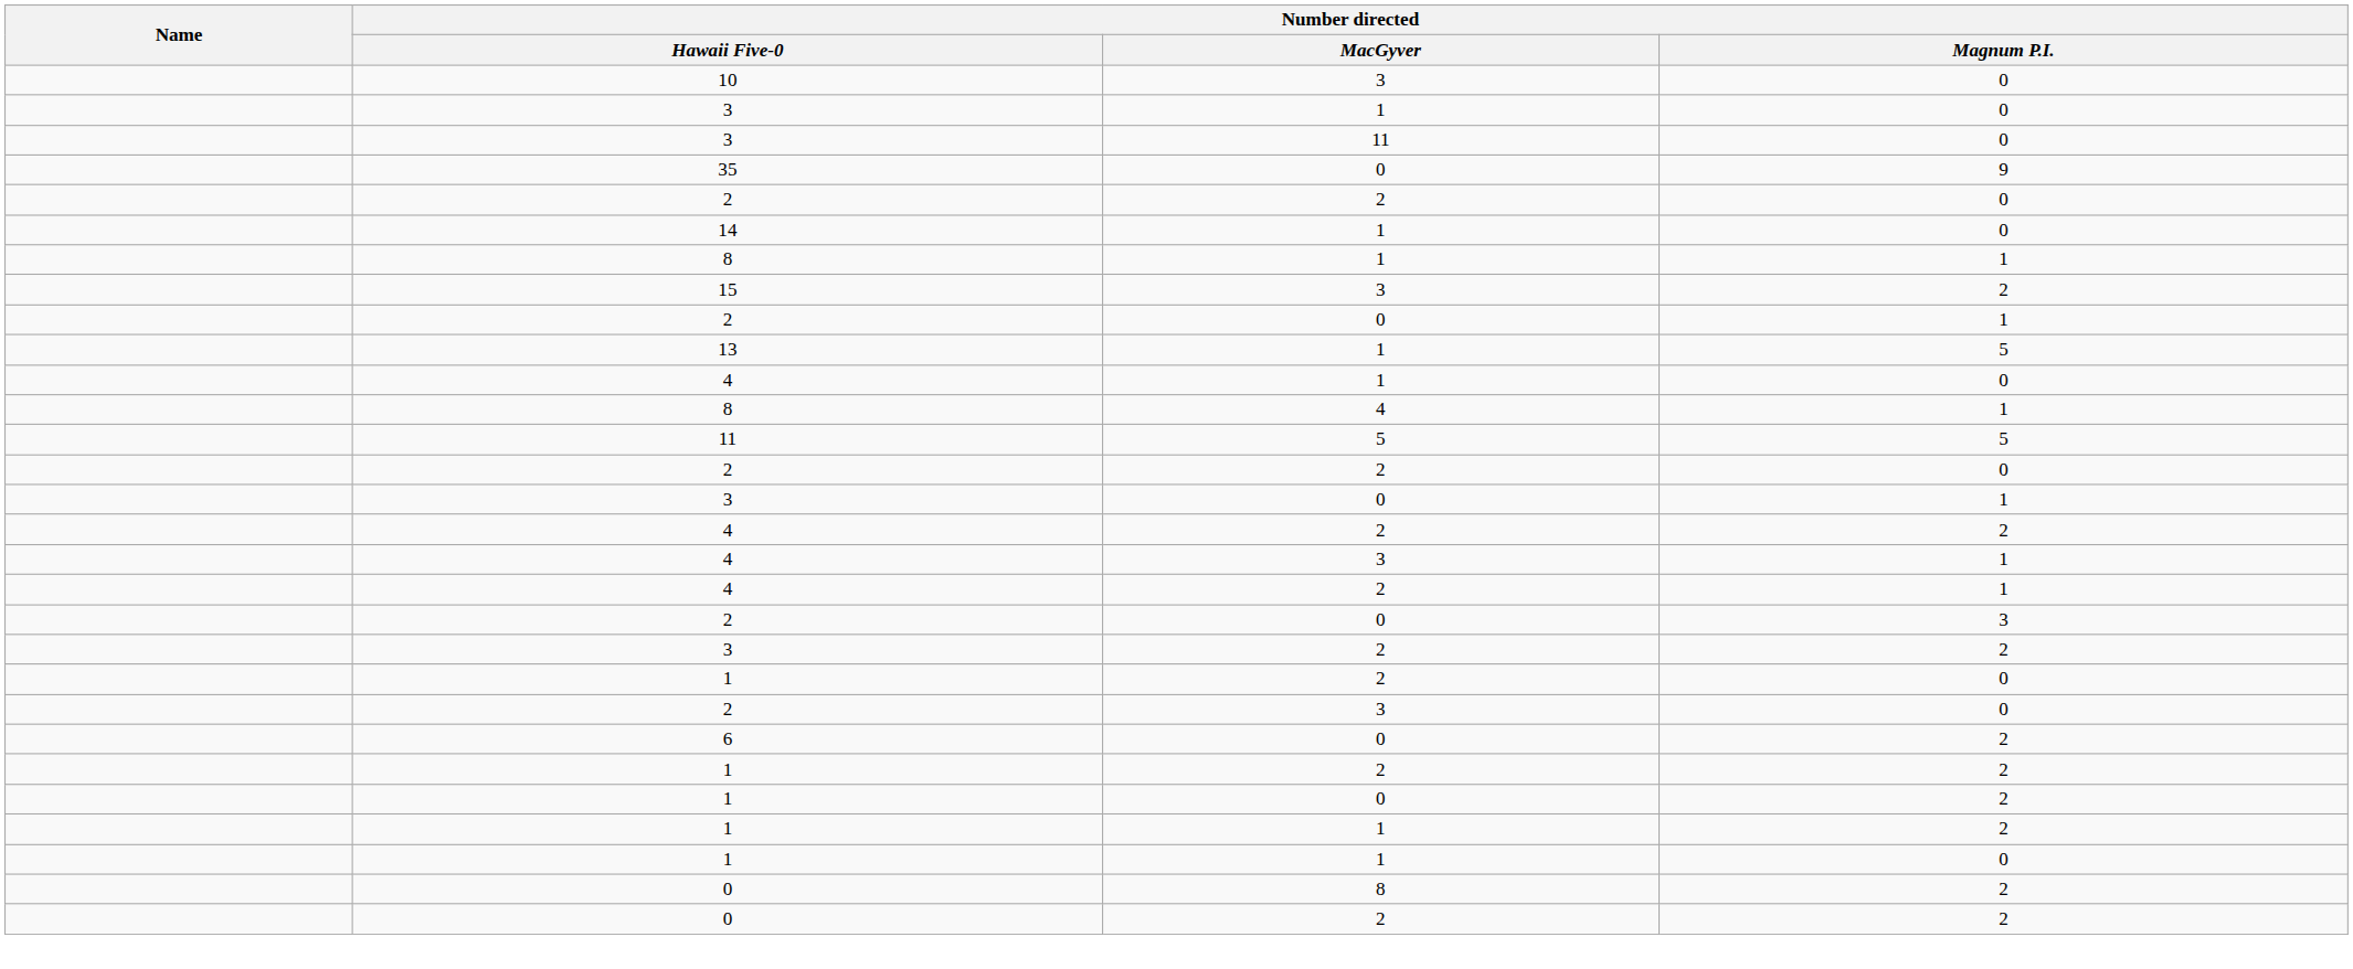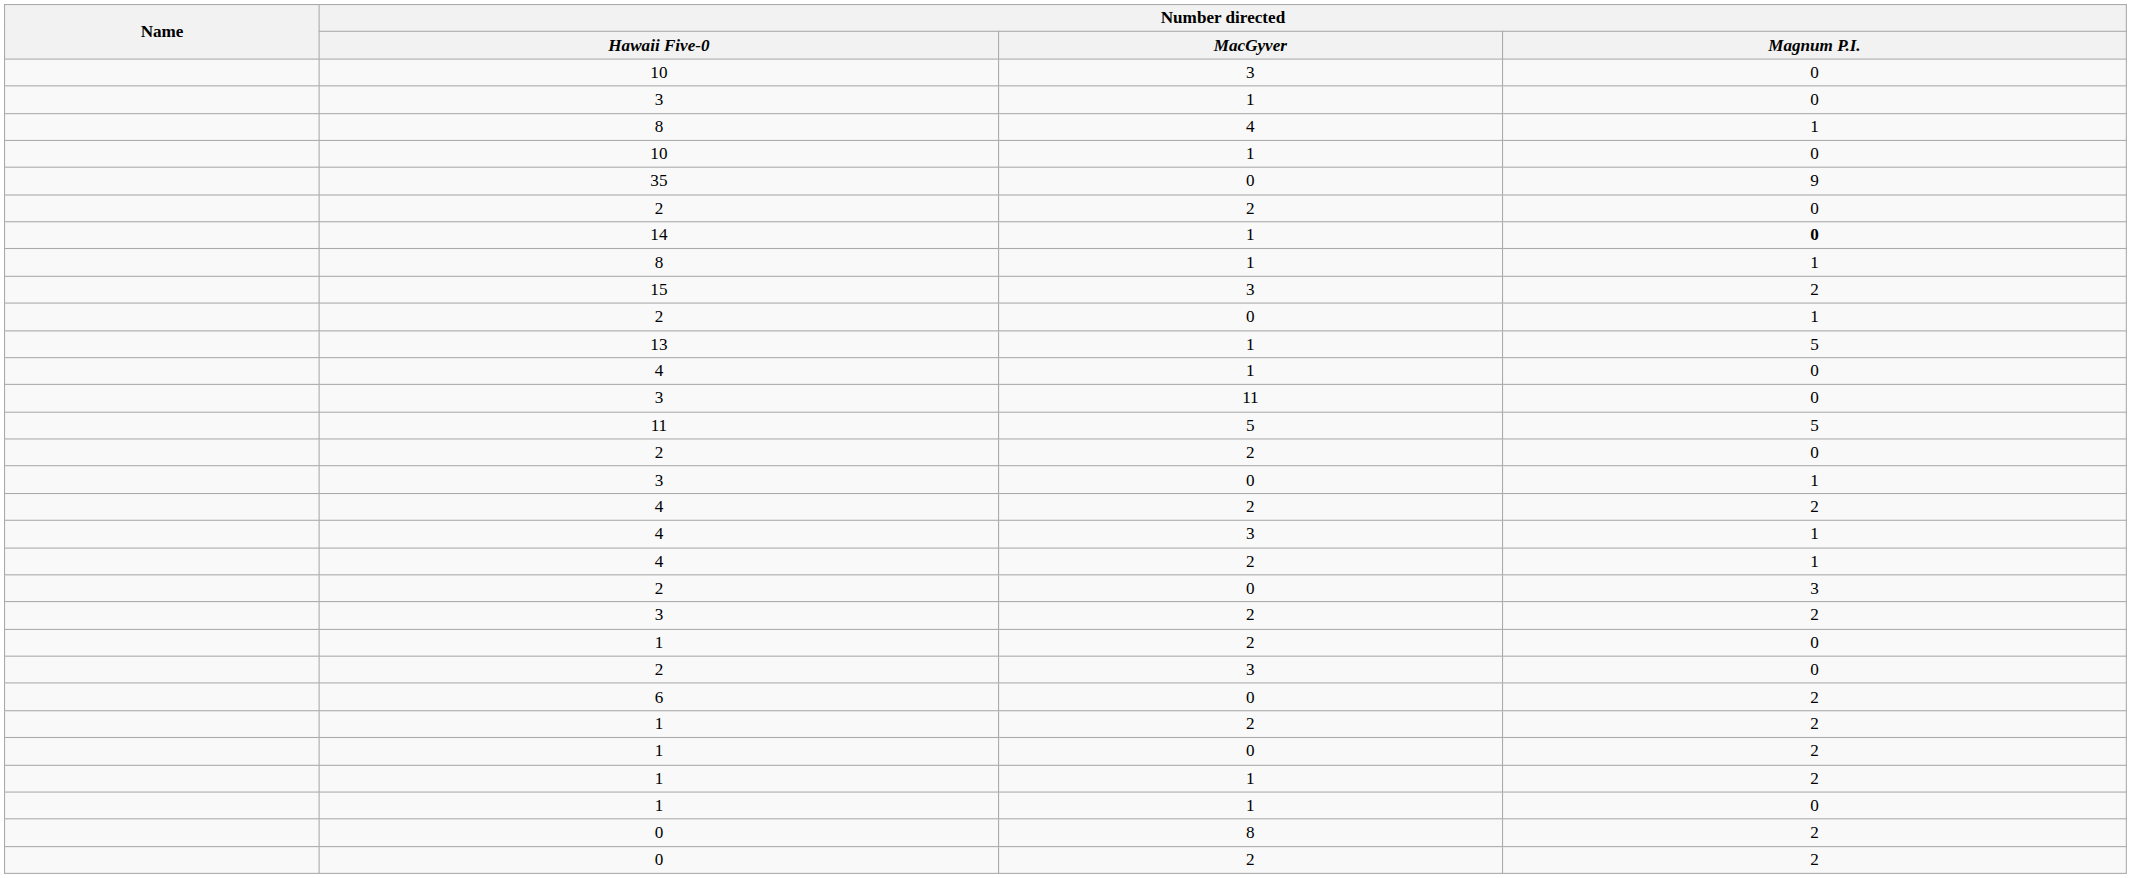rows swapped: 8 / 4 <-> 3 / 11
+ row: 10 | 1 | 0
14 | Number directed / Magnum P.I.: normal -> bold
